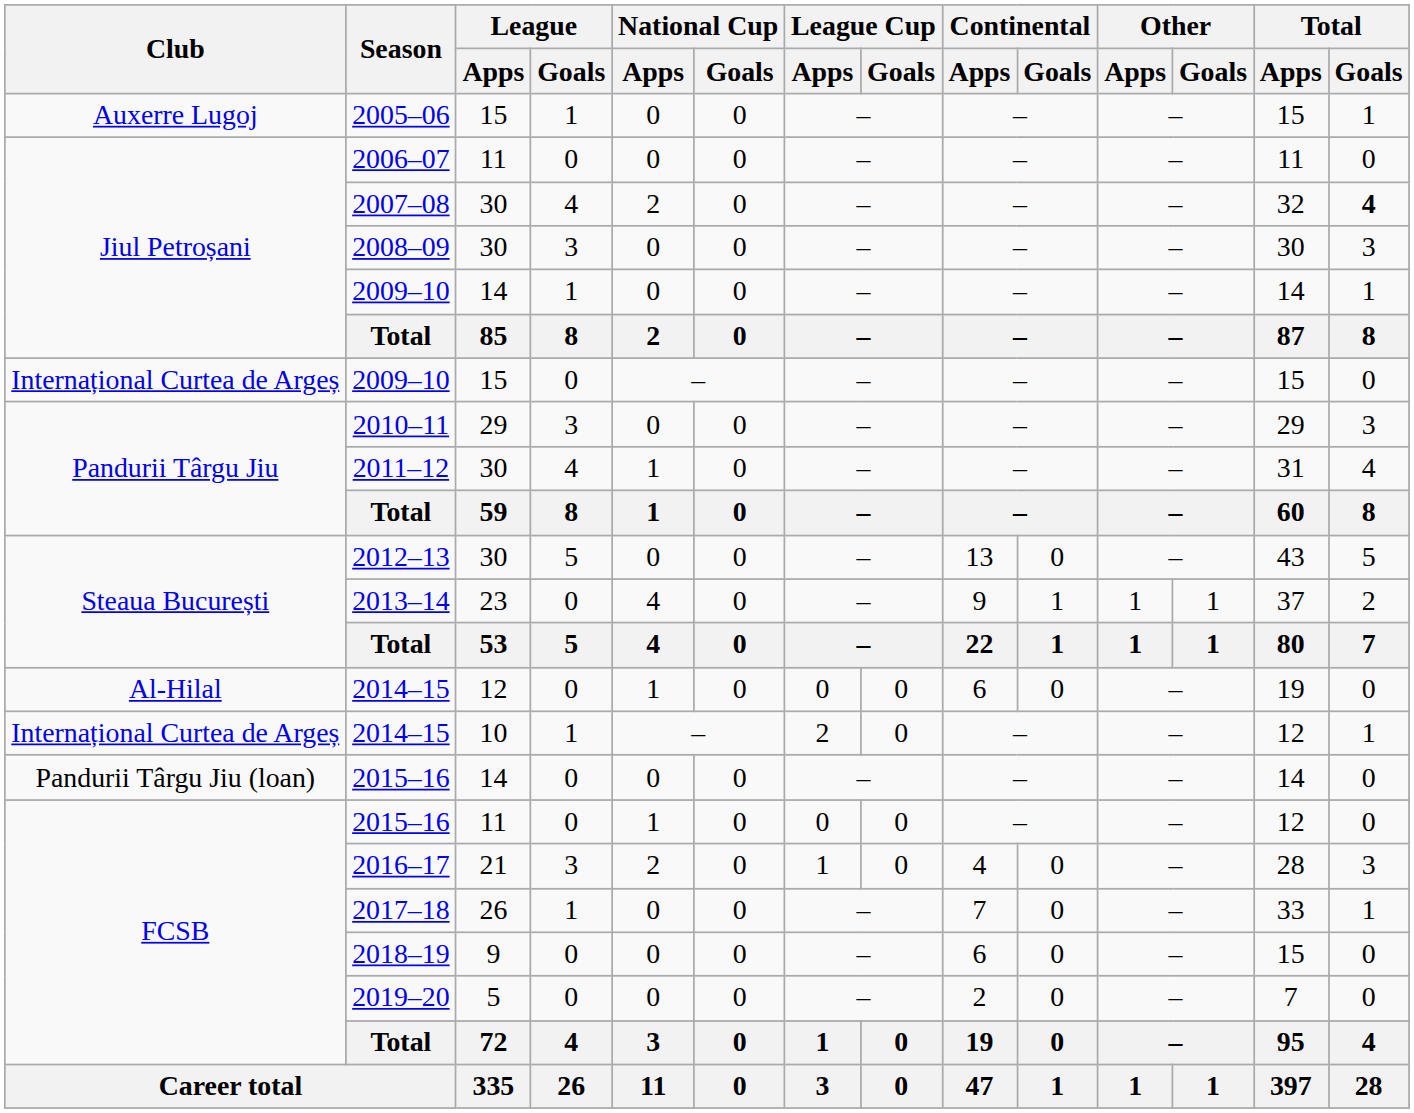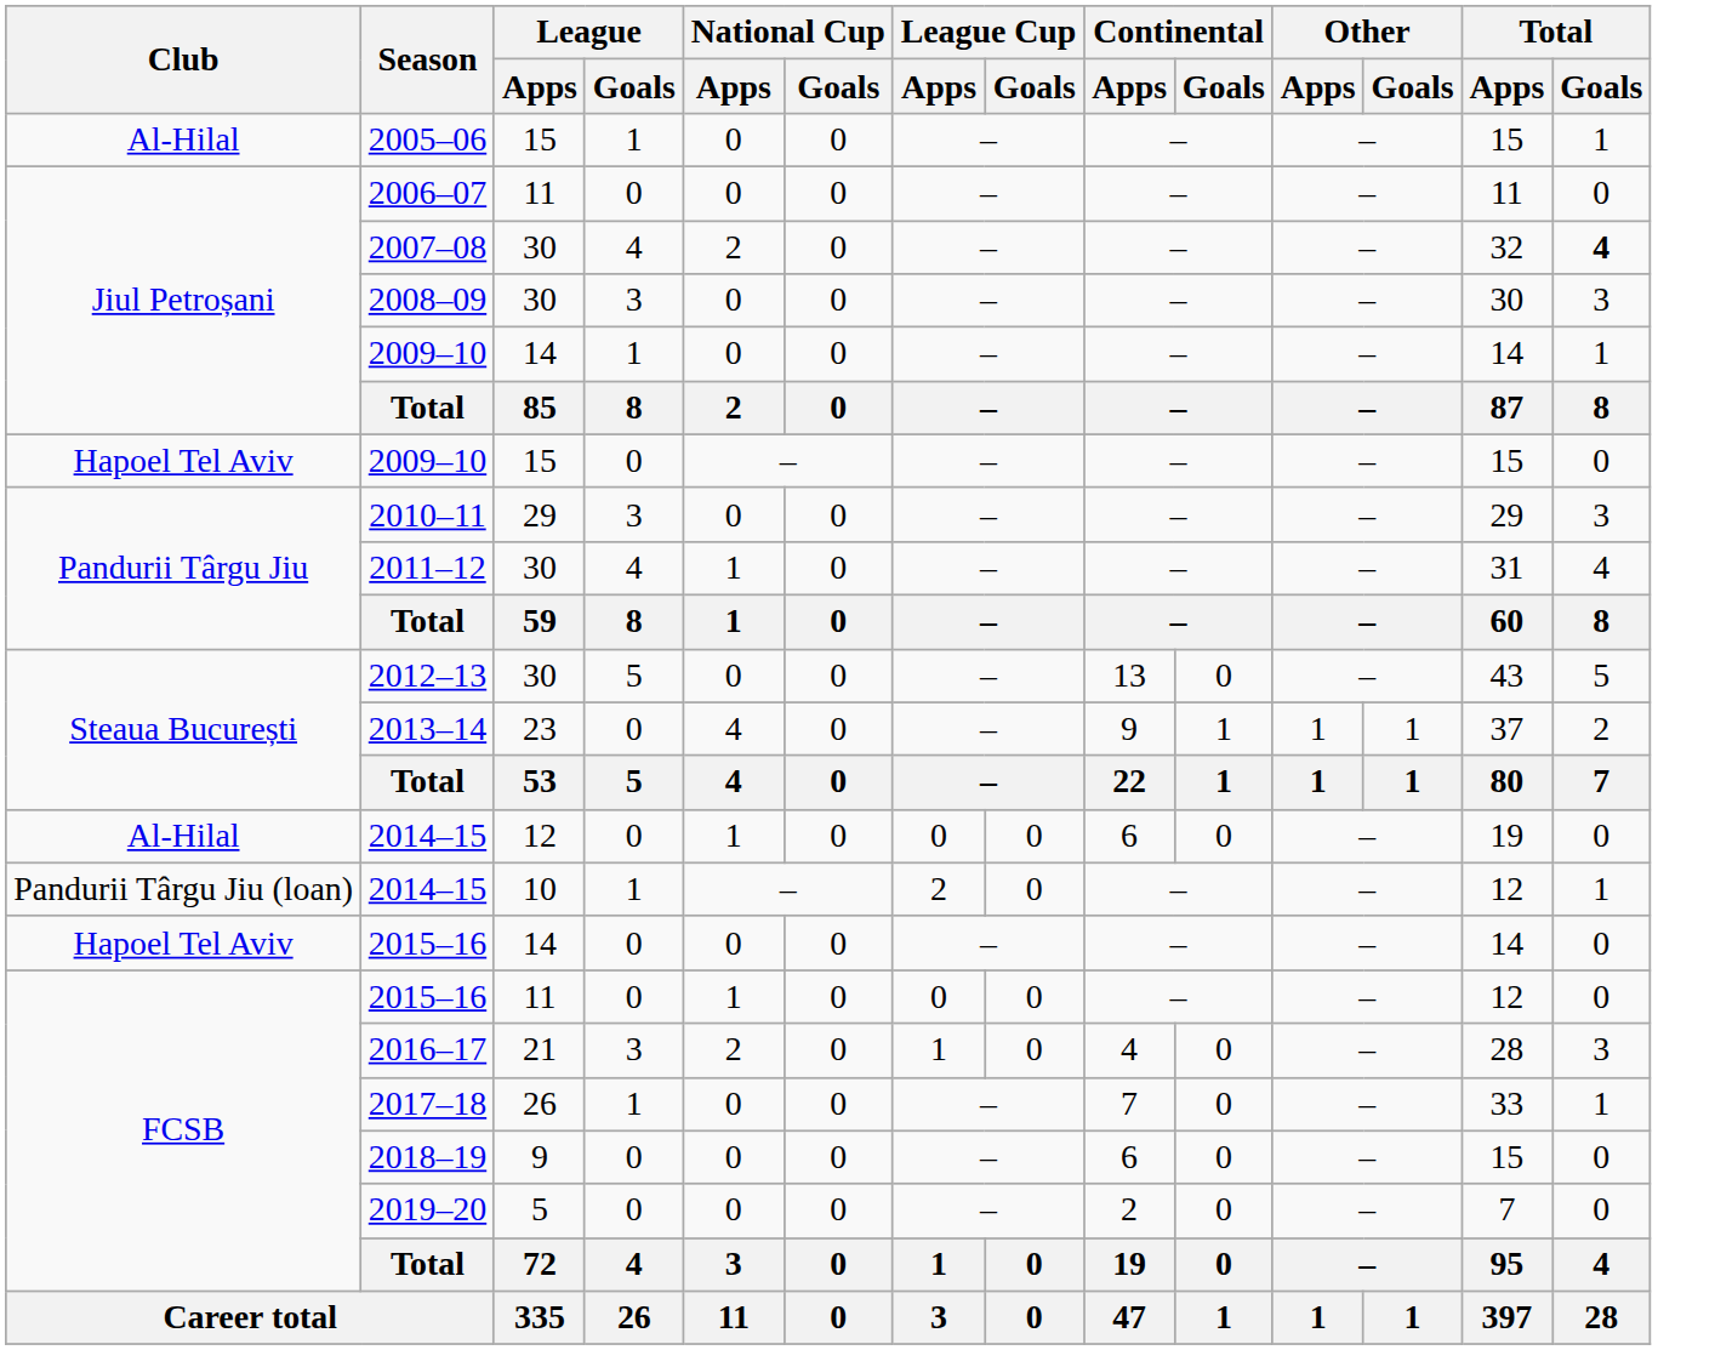2005–06 | Club: Auxerre Lugoj -> Al-Hilal
2009–10 / 15 | Club: Internațional Curtea de Argeș -> Hapoel Tel Aviv
2014–15 / 10 | Club: Internațional Curtea de Argeș -> Pandurii Târgu Jiu (loan)
2015–16 / 14 | Club: Pandurii Târgu Jiu (loan) -> Hapoel Tel Aviv
